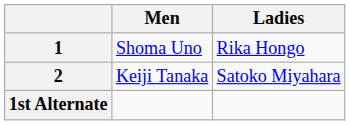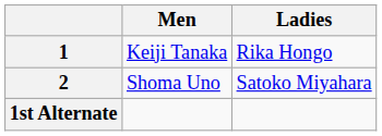1 | Men: Shoma Uno -> Keiji Tanaka
2 | Men: Keiji Tanaka -> Shoma Uno
